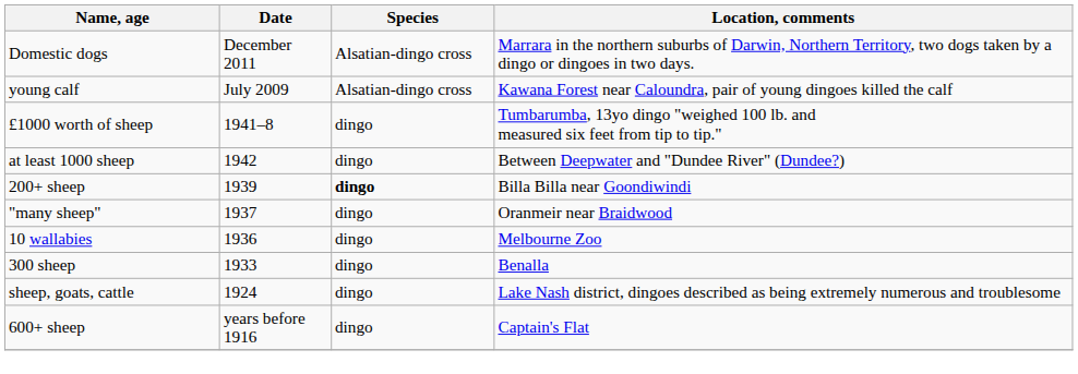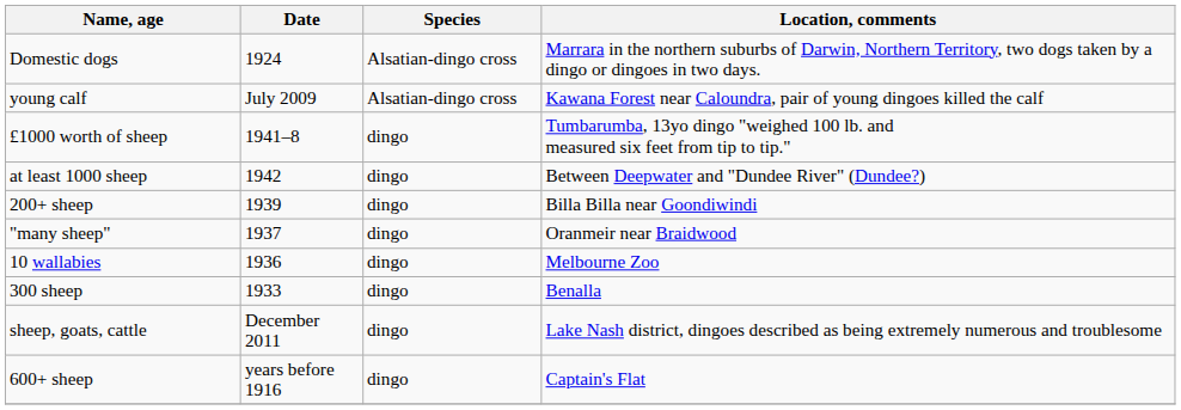Domestic dogs | Date: December 2011 -> 1924
200+ sheep | Species: bold -> normal
sheep, goats, cattle | Date: 1924 -> December 2011
